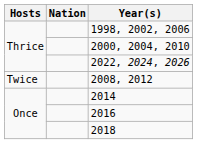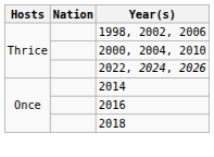- row: Twice | 2008, 2012
